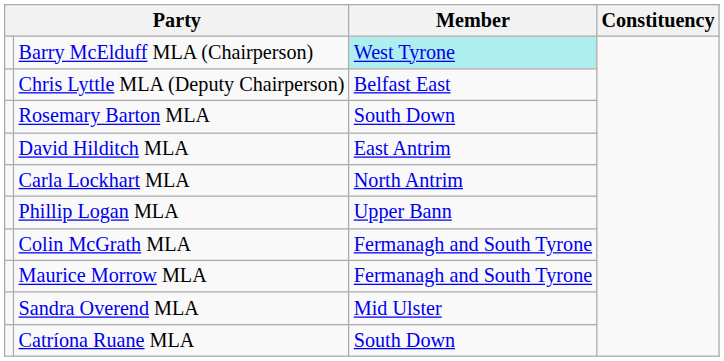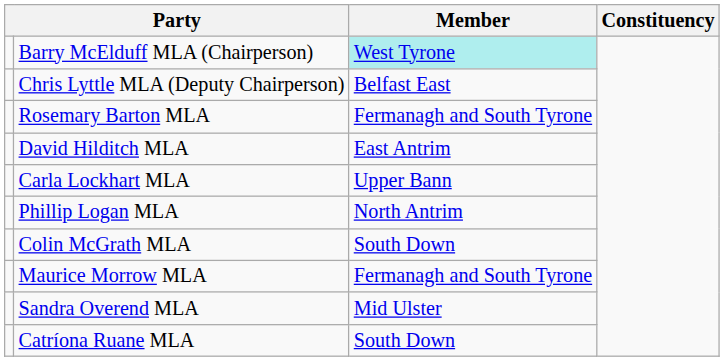Rosemary Barton MLA | Member: South Down -> Fermanagh and South Tyrone
Carla Lockhart MLA | Member: North Antrim -> Upper Bann
Phillip Logan MLA | Member: Upper Bann -> North Antrim
Colin McGrath MLA | Member: Fermanagh and South Tyrone -> South Down
